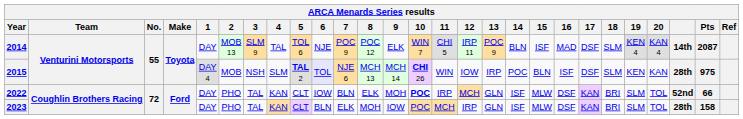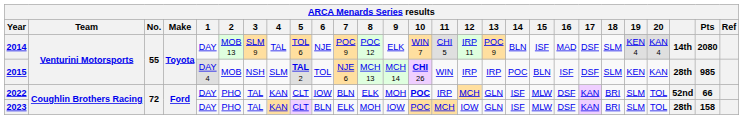2014 | Pts: 2087 -> 2080
2015 | 6: lavender background -> no background
2015 | 12: IOW -> IRP
2015 | Pts: 975 -> 985
2023 | 12: IRP -> IOW
